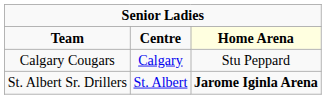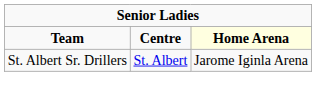- row: Calgary Cougars | Calgary | Stu Peppard
St. Albert Sr. Drillers | column 3: bold -> normal
